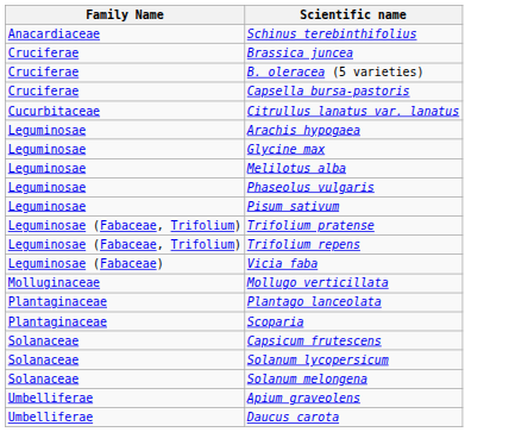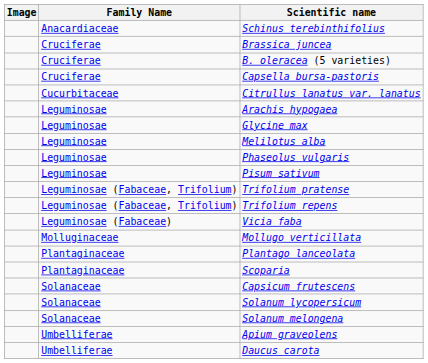+ column: Image
